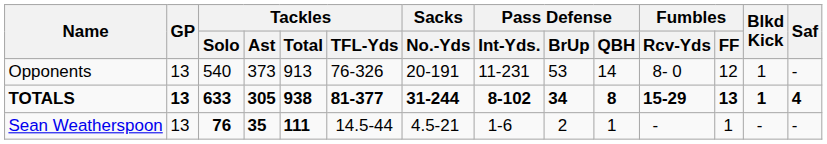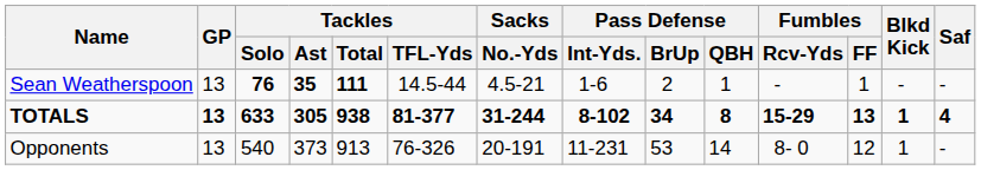rows swapped: Sean Weatherspoon <-> Opponents
